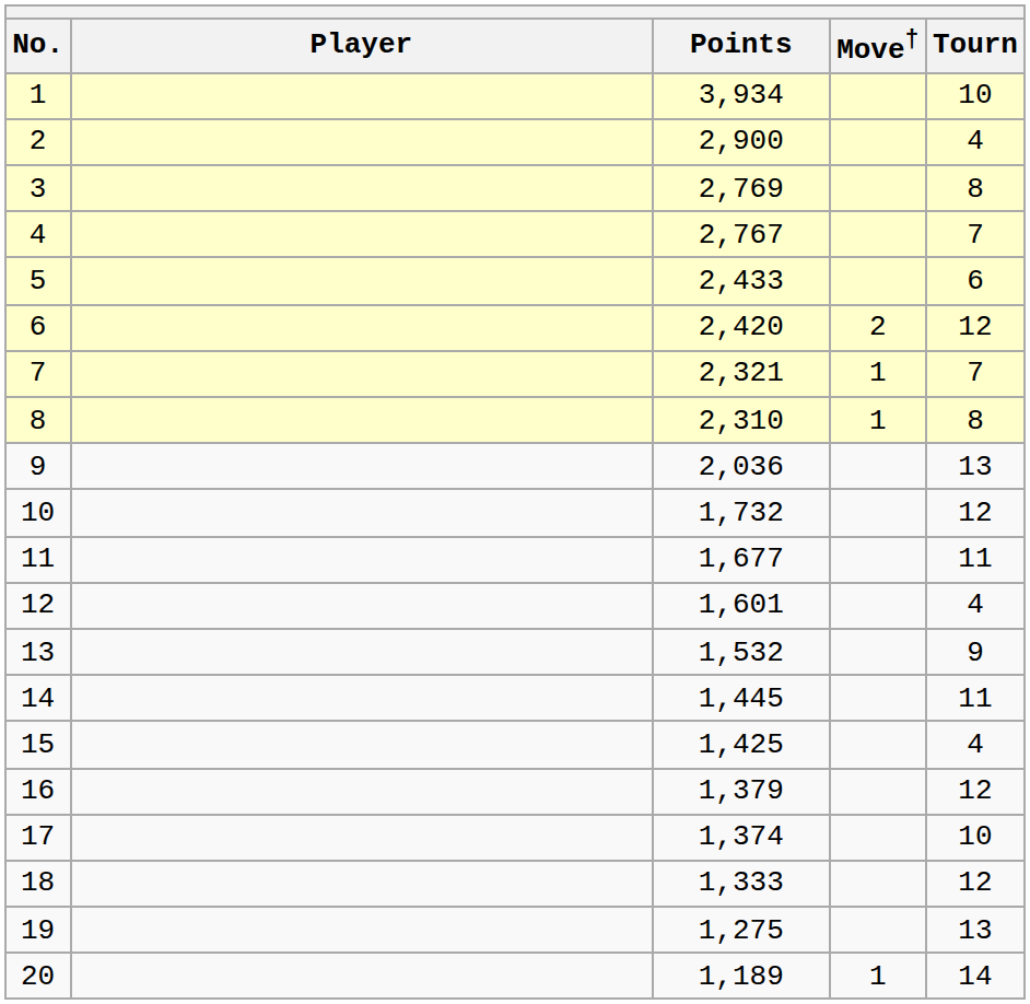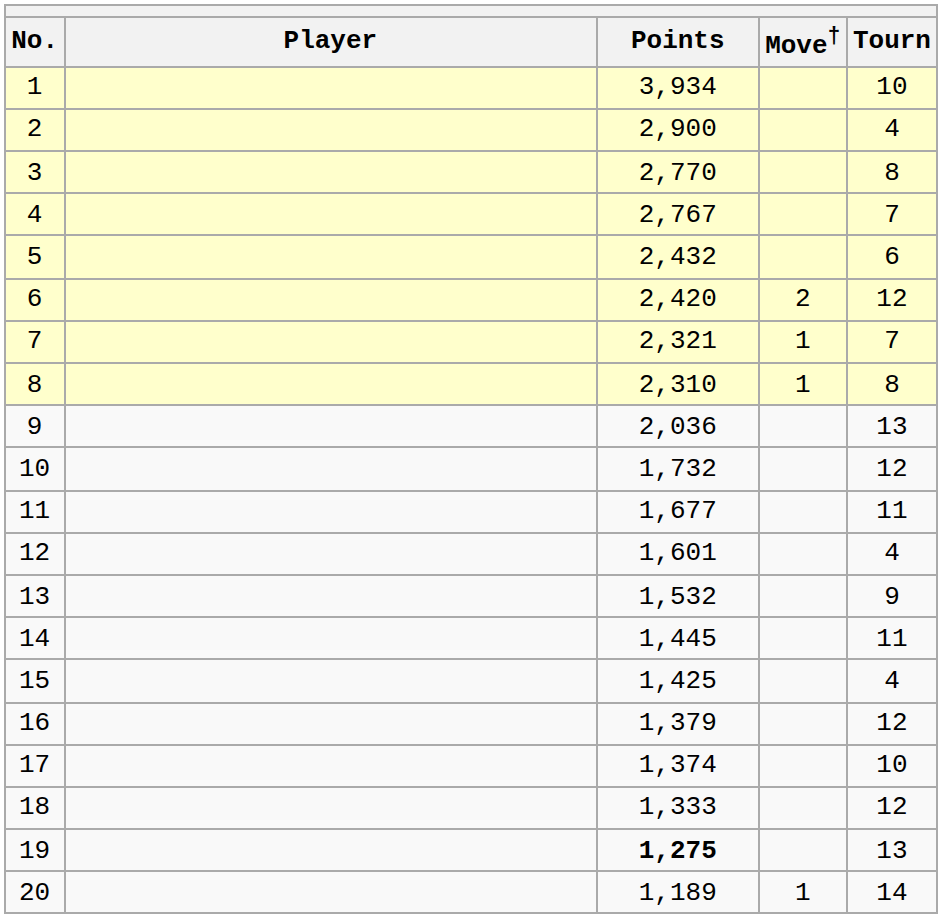3 | Points: 2,769 -> 2,770
5 | Points: 2,433 -> 2,432
19 | Points: normal -> bold
